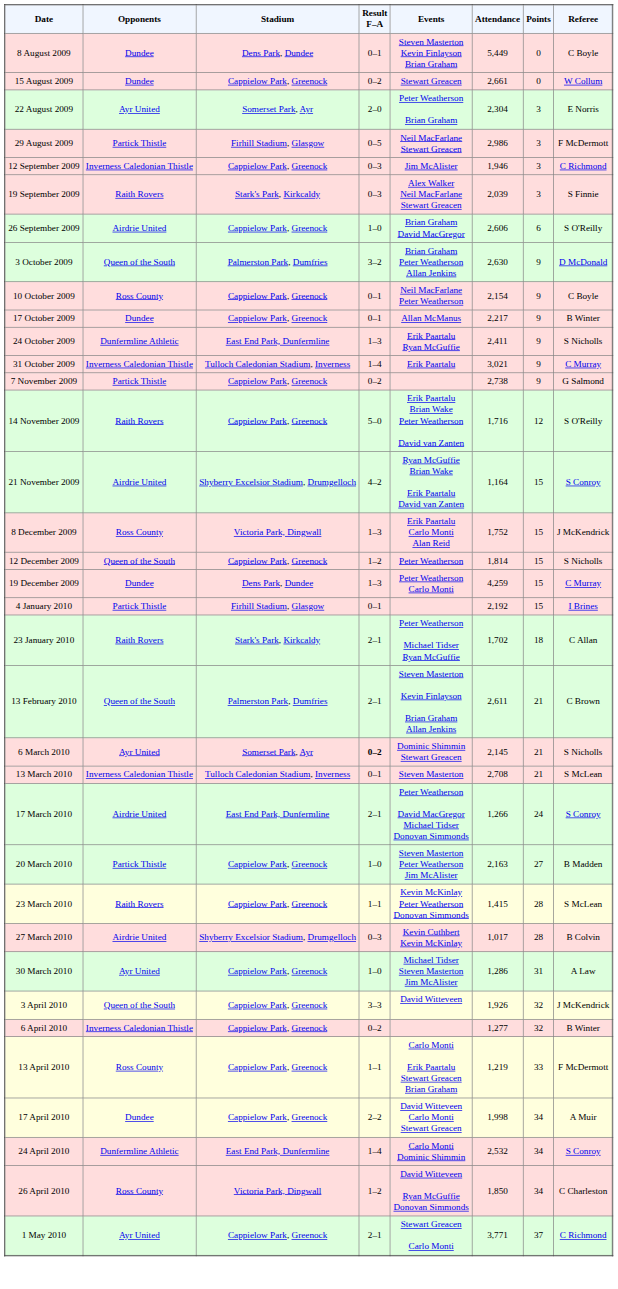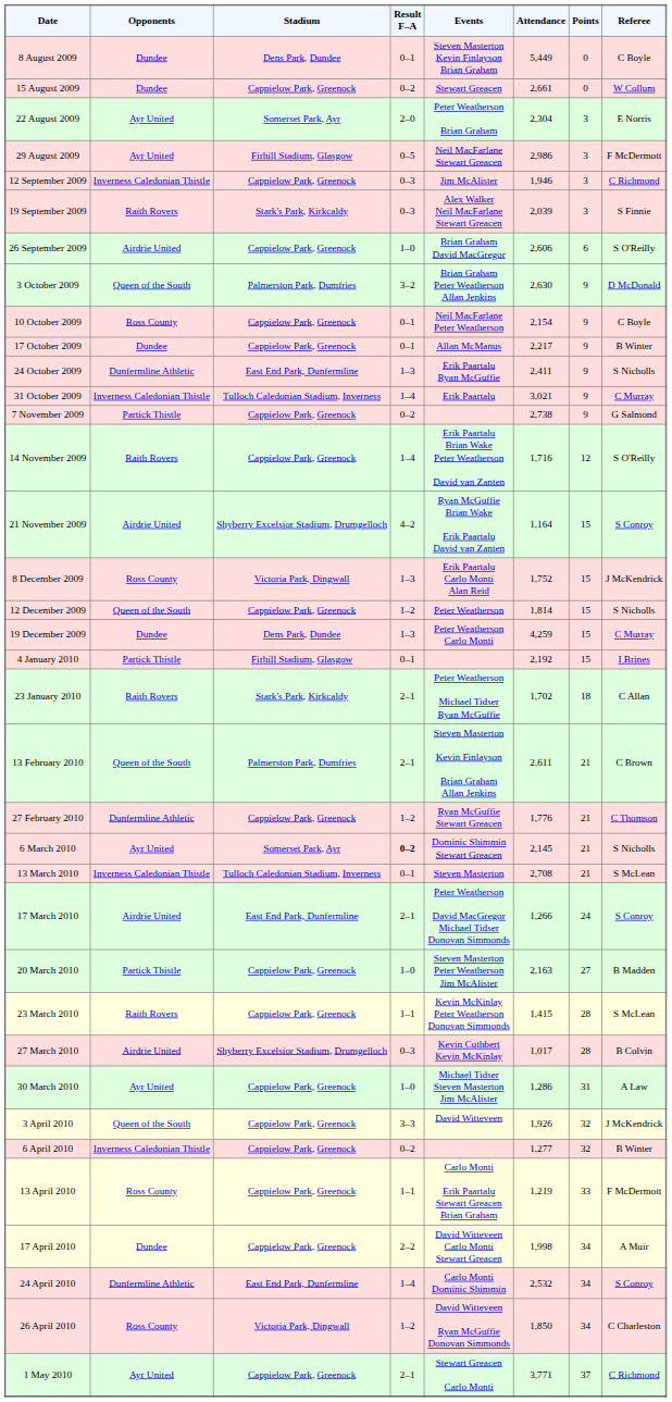29 August 2009 | Opponents: Partick Thistle -> Ayr United
14 November 2009 | Result F–A: 5–0 -> 1–4
+ row: 27 February 2010 | Dunfermline Athletic | Cappielow Park, Greenock | 1–2 | Ryan McGuffie Stewart Greacen | 1,776 | 21 | C Thomson
